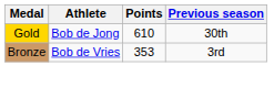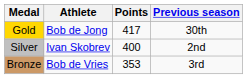Gold | Points: 610 -> 417
+ row: Silver | Ivan Skobrev | 400 | 2nd
